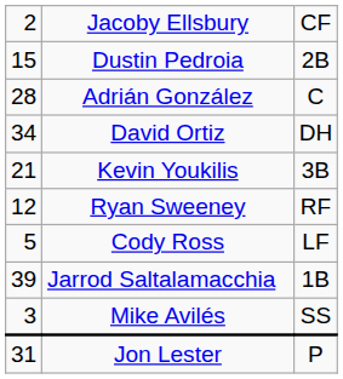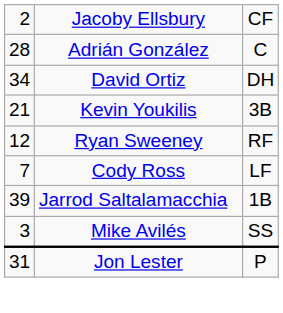- row: 15 | Dustin Pedroia | 2B
Cody Ross | column 1: 5 -> 7
